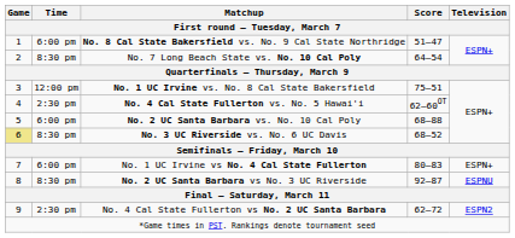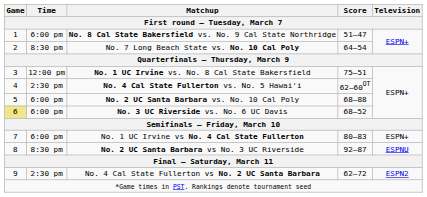No. 3 UC Riverside vs. No. 6 UC Davis | Time: 8:30 pm -> 6:00 pm
